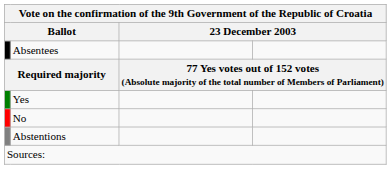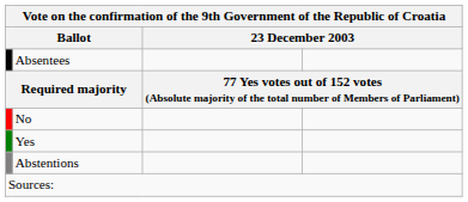rows swapped: Yes <-> No
